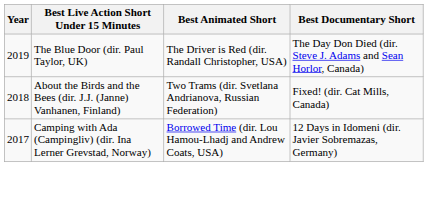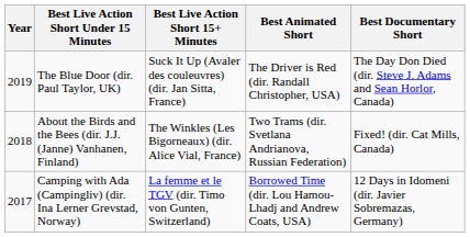+ column: Best Live Action Short 15+ Minutes | Suck It Up (Avaler des couleuvres) (dir. Jan Sitta, France) | The Winkles (Les Bigorneaux) (dir. Alice Vial, France) | La femme et le TGV (dir. Timo von Gunten, Switzerland)
